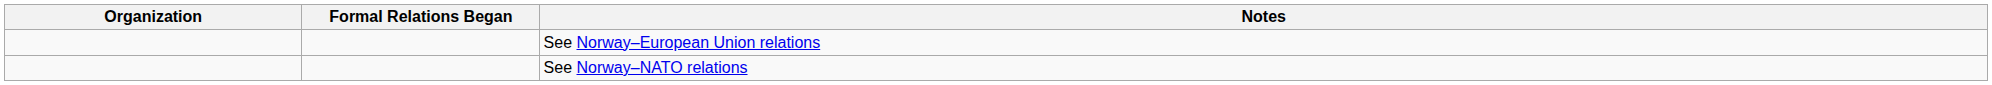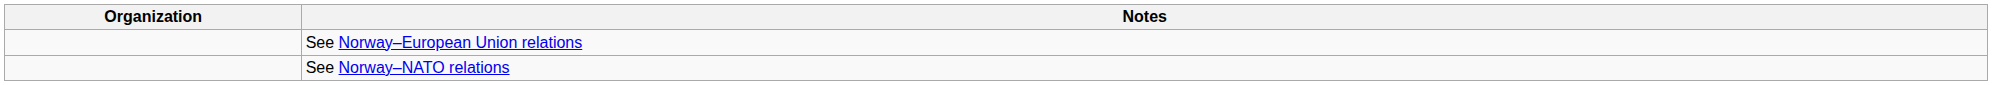- column: Formal Relations Began
